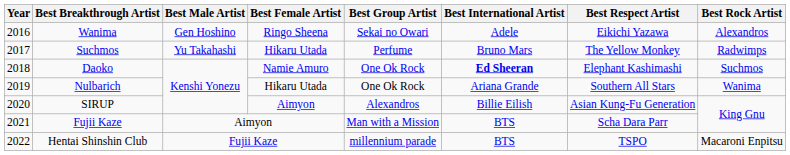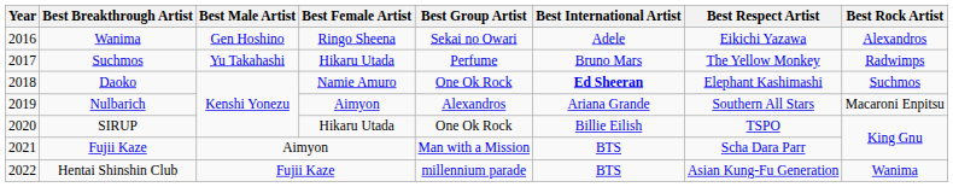Nulbarich | Best Female Artist: Hikaru Utada -> Aimyon
Nulbarich | Best Group Artist: One Ok Rock -> Alexandros
Nulbarich | Best Rock Artist: Wanima -> Macaroni Enpitsu
SIRUP | Best Female Artist: Aimyon -> Hikaru Utada
SIRUP | Best Group Artist: Alexandros -> One Ok Rock
SIRUP | Best Respect Artist: Asian Kung-Fu Generation -> TSPO
Hentai Shinshin Club | Best Respect Artist: TSPO -> Asian Kung-Fu Generation
Hentai Shinshin Club | Best Rock Artist: Macaroni Enpitsu -> Wanima
